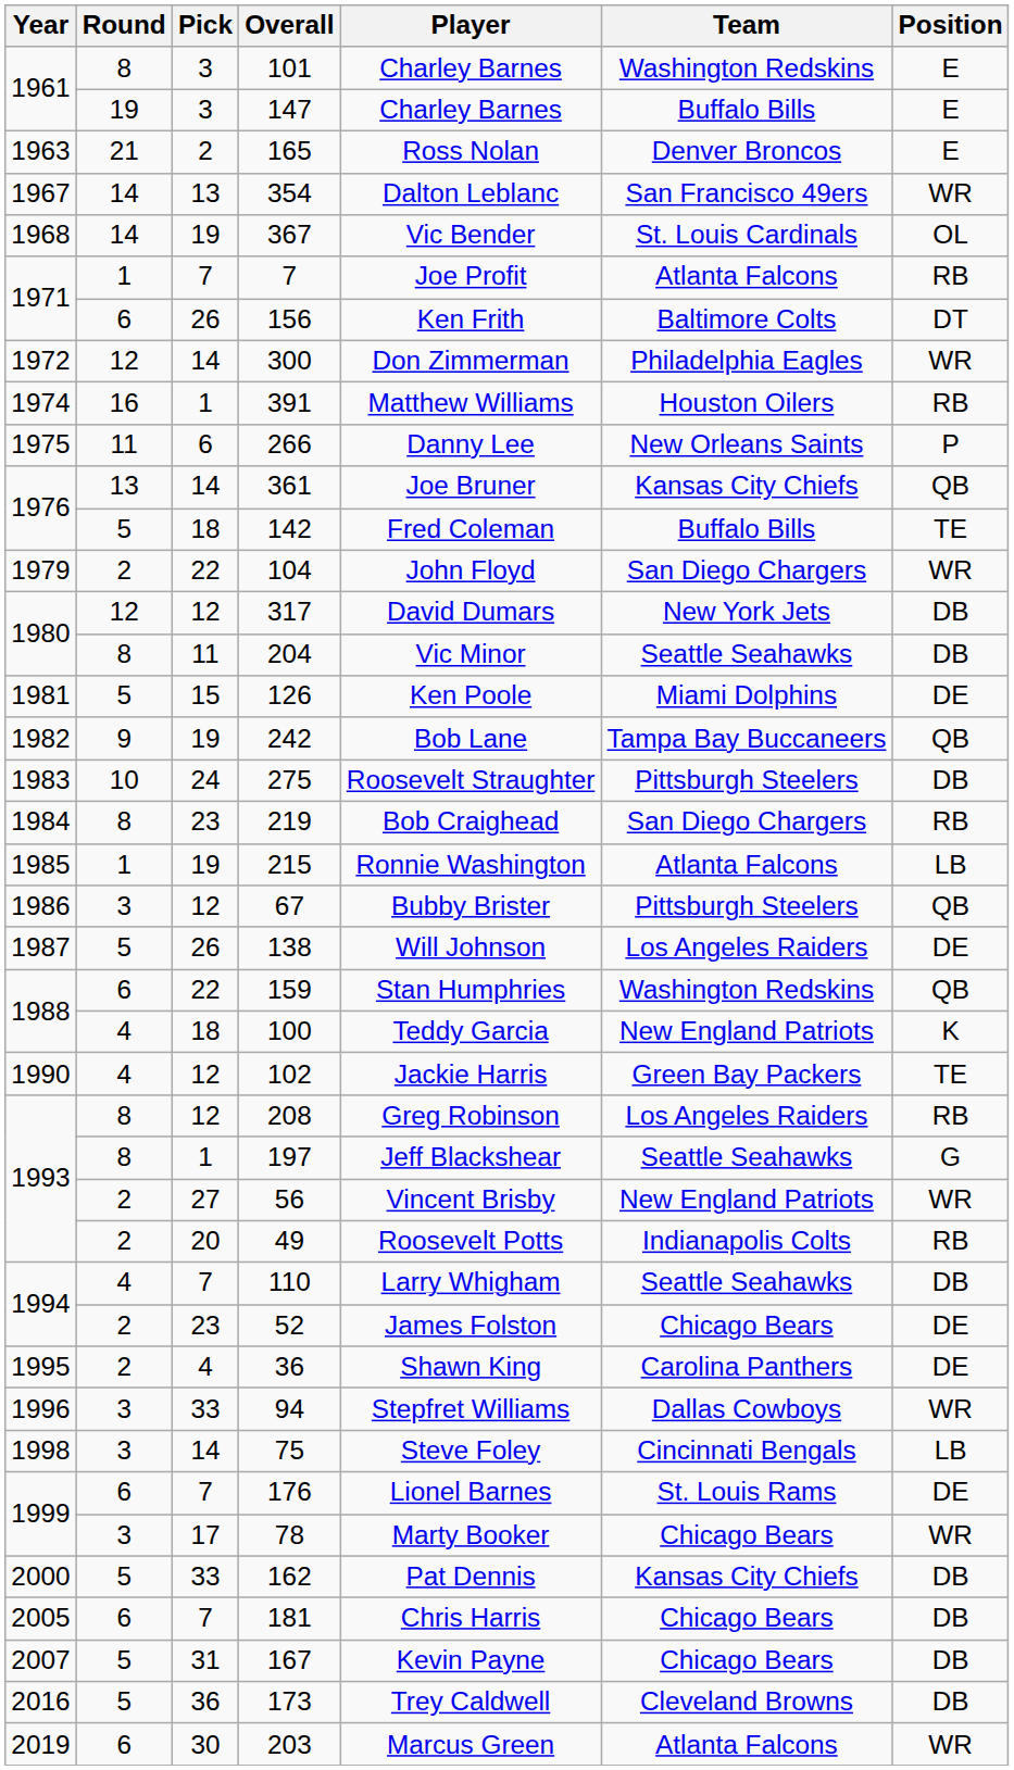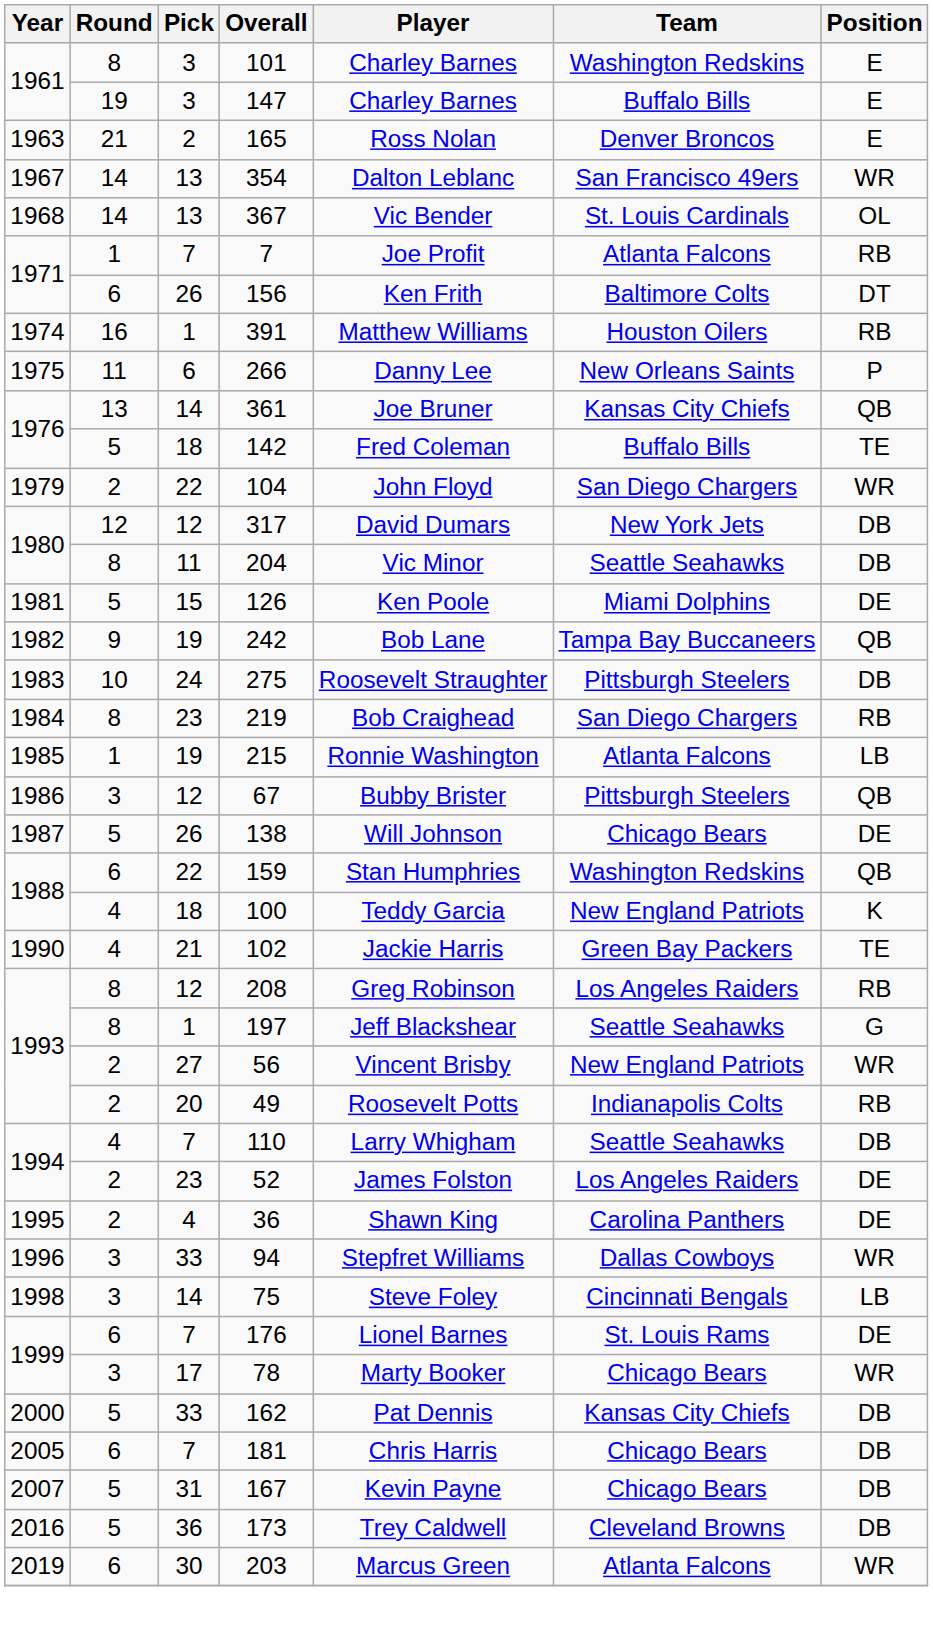367 | Pick: 19 -> 13
- row: 1972 | 12 | 14 | 300 | Don Zimmerman | Philadelphia Eagles | WR
138 | Team: Los Angeles Raiders -> Chicago Bears
102 | Pick: 12 -> 21
52 | Team: Chicago Bears -> Los Angeles Raiders
